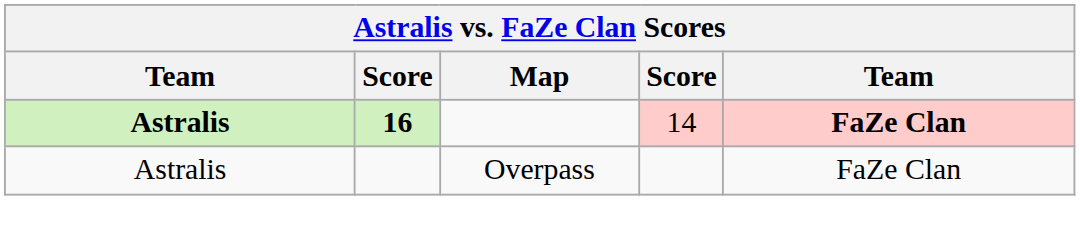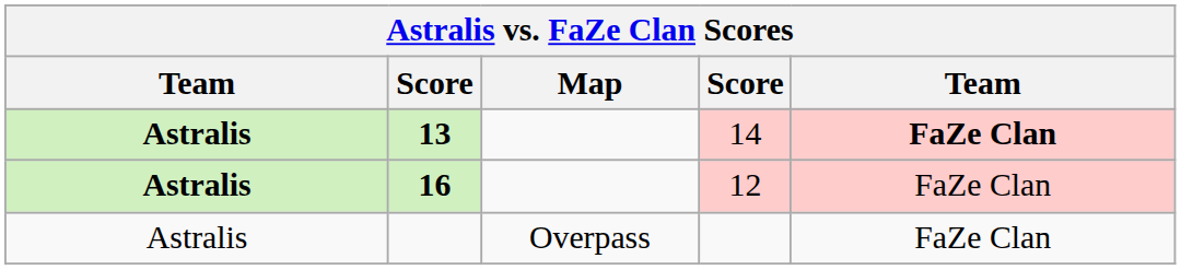14 | column 2: 16 -> 13
+ row: Astralis | 16 | 12 | FaZe Clan
